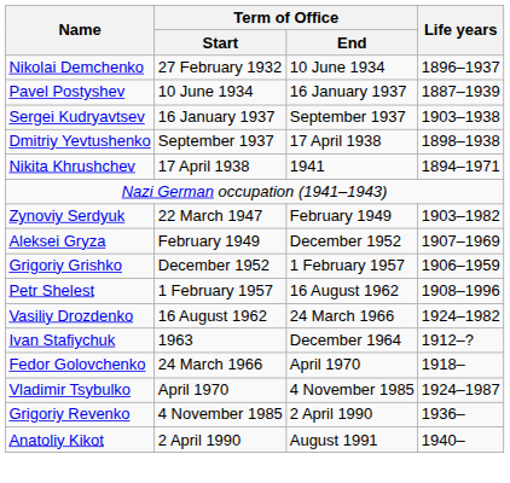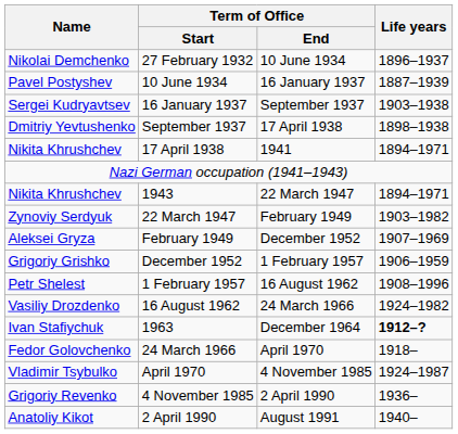+ row: Nikita Khrushchev | 1943 | 22 March 1947 | 1894–1971
1963 | Life years: normal -> bold
